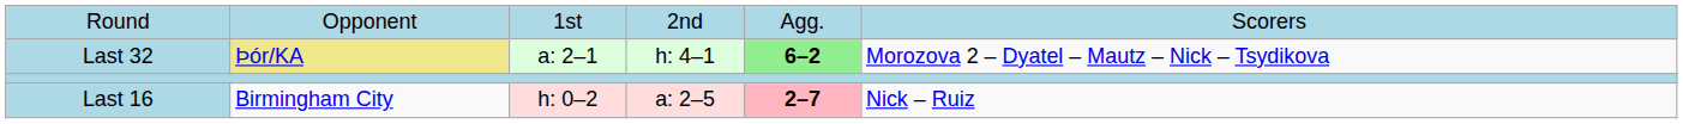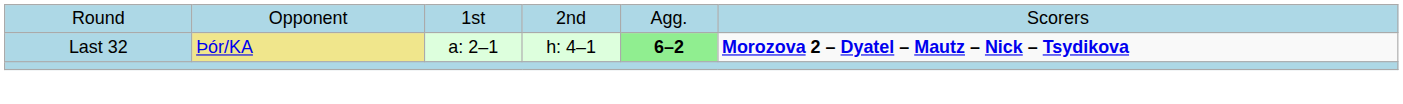Last 32 | column 6: normal -> bold
- row: Last 16 | Birmingham City | h: 0–2 | a: 2–5 | 2–7 | Nick – Ruiz
